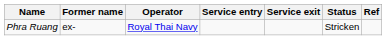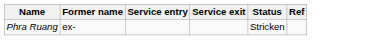- column: Operator | Royal Thai Navy
